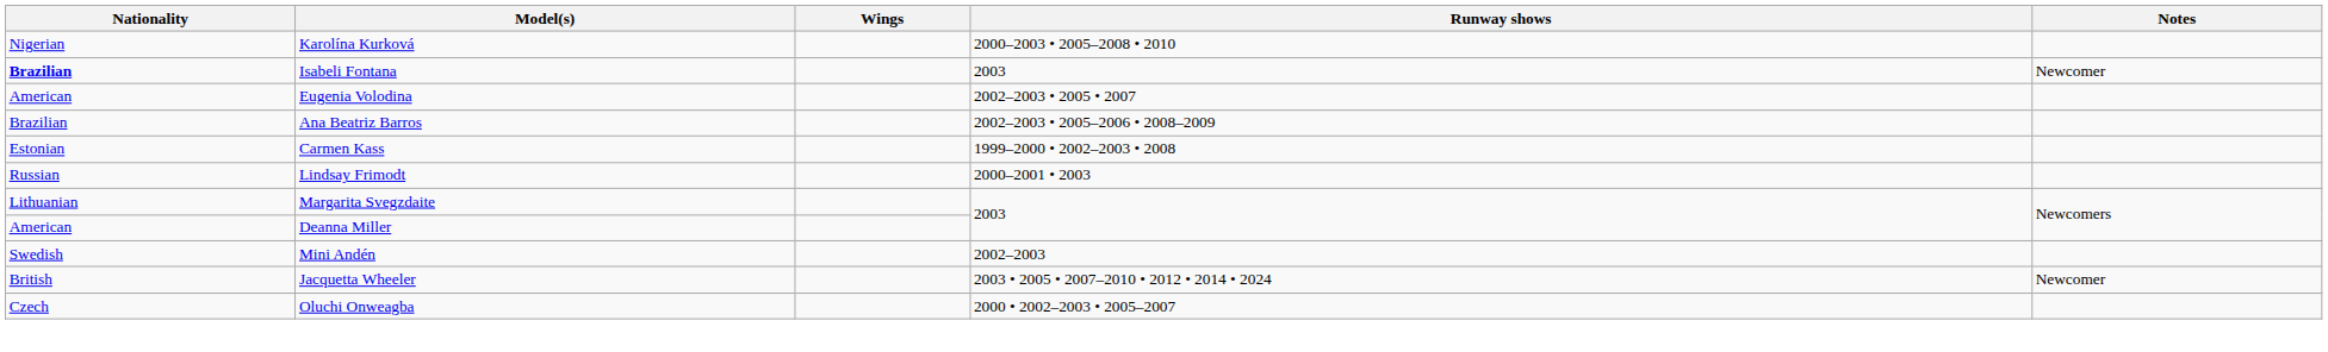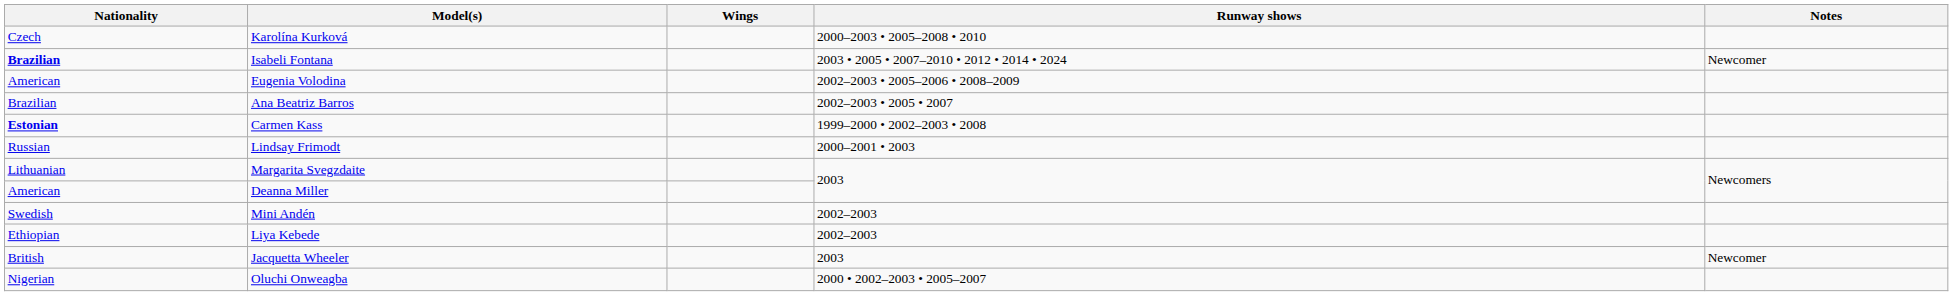Karolína Kurková | Nationality: Nigerian -> Czech
Isabeli Fontana | Runway shows: 2003 -> 2003 • 2005 • 2007–2010 • 2012 • 2014 • 2024
Eugenia Volodina | Runway shows: 2002–2003 • 2005 • 2007 -> 2002–2003 • 2005–2006 • 2008–2009
Ana Beatriz Barros | Runway shows: 2002–2003 • 2005–2006 • 2008–2009 -> 2002–2003 • 2005 • 2007
Carmen Kass | Nationality: normal -> bold
+ row: Ethiopian | Liya Kebede | 2002–2003
Jacquetta Wheeler | Runway shows: 2003 • 2005 • 2007–2010 • 2012 • 2014 • 2024 -> 2003
Oluchi Onweagba | Nationality: Czech -> Nigerian
